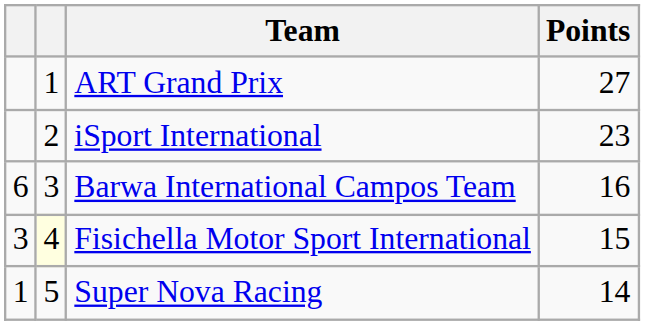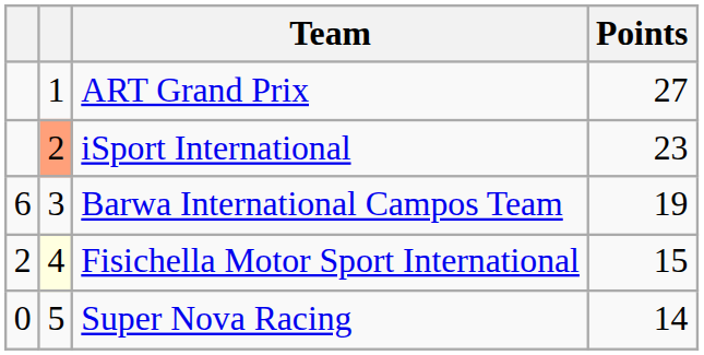iSport International | column 2: no background -> lightsalmon background
Barwa International Campos Team | Points: 16 -> 19
Fisichella Motor Sport International | column 1: 3 -> 2
Super Nova Racing | column 1: 1 -> 0
